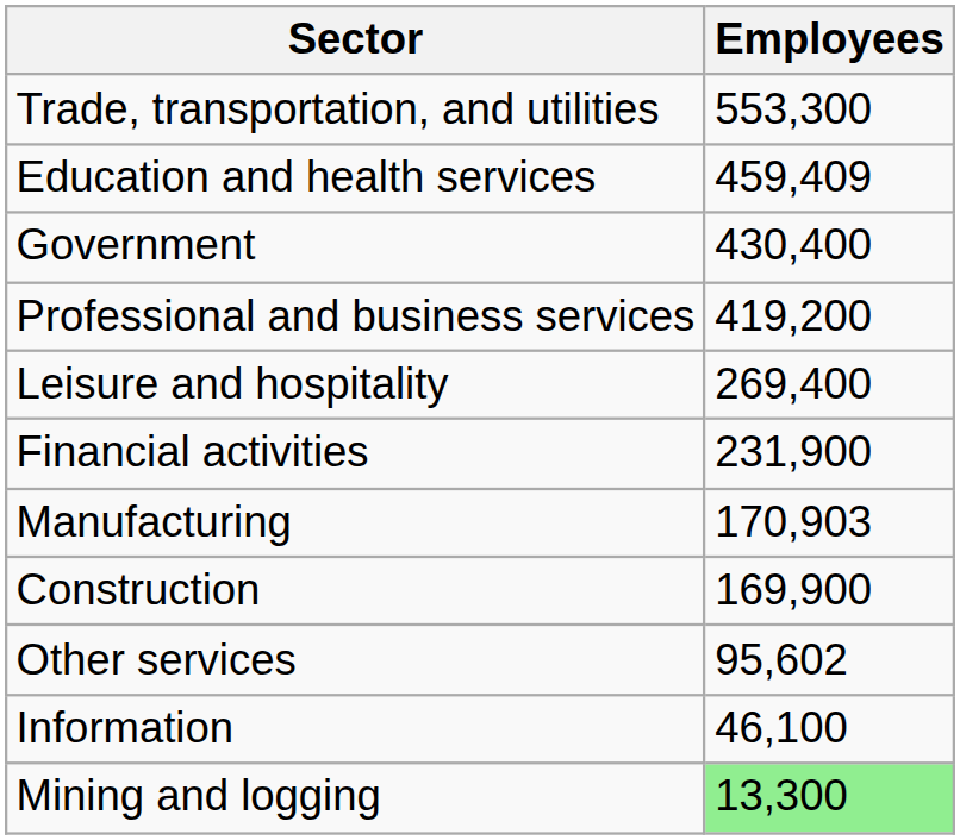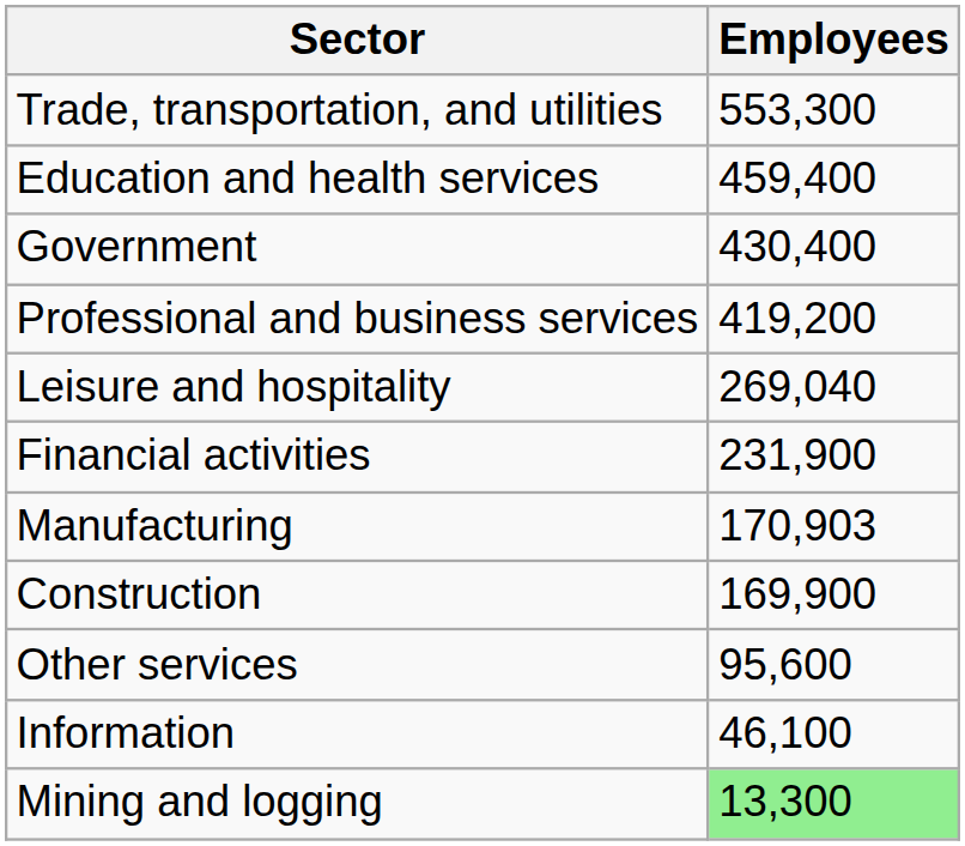Education and health services | Employees: 459,409 -> 459,400
Leisure and hospitality | Employees: 269,400 -> 269,040
Other services | Employees: 95,602 -> 95,600
